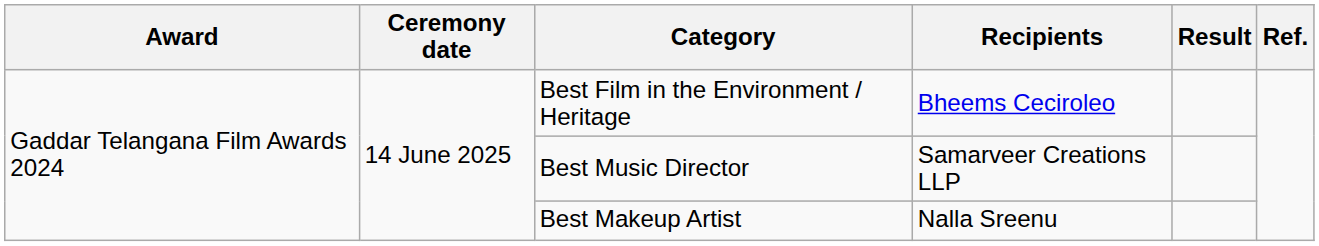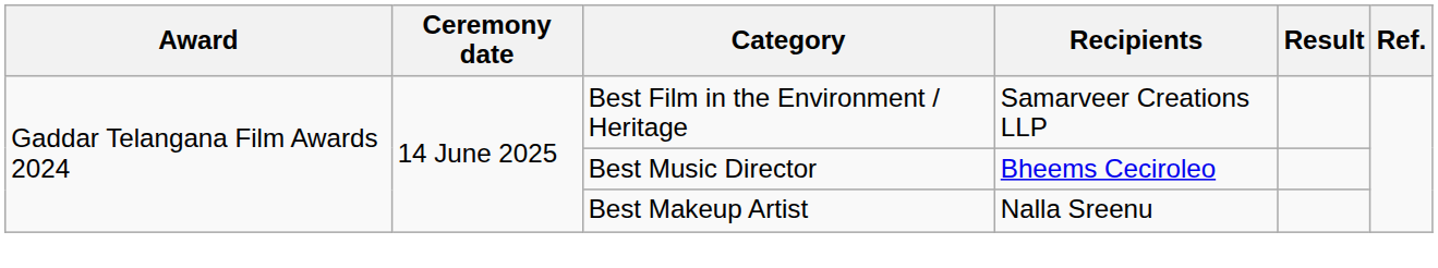Best Film in the Environment / Heritage | Recipients: Bheems Ceciroleo -> Samarveer Creations LLP
Best Music Director | Recipients: Samarveer Creations LLP -> Bheems Ceciroleo
